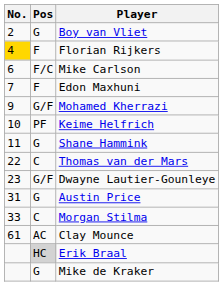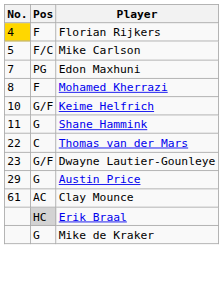- row: 2 | G | Boy van Vliet
Mike Carlson | No.: 6 -> 5
Edon Maxhuni | Pos: F -> PG
Mohamed Kherrazi | No.: 9 -> 8
Mohamed Kherrazi | Pos: G/F -> F
Keime Helfrich | Pos: PF -> G/F
Austin Price | No.: 31 -> 29
- row: 33 | C | Morgan Stilma
